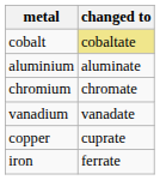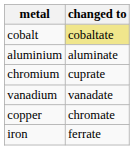chromium | changed to: chromate -> cuprate
copper | changed to: cuprate -> chromate
